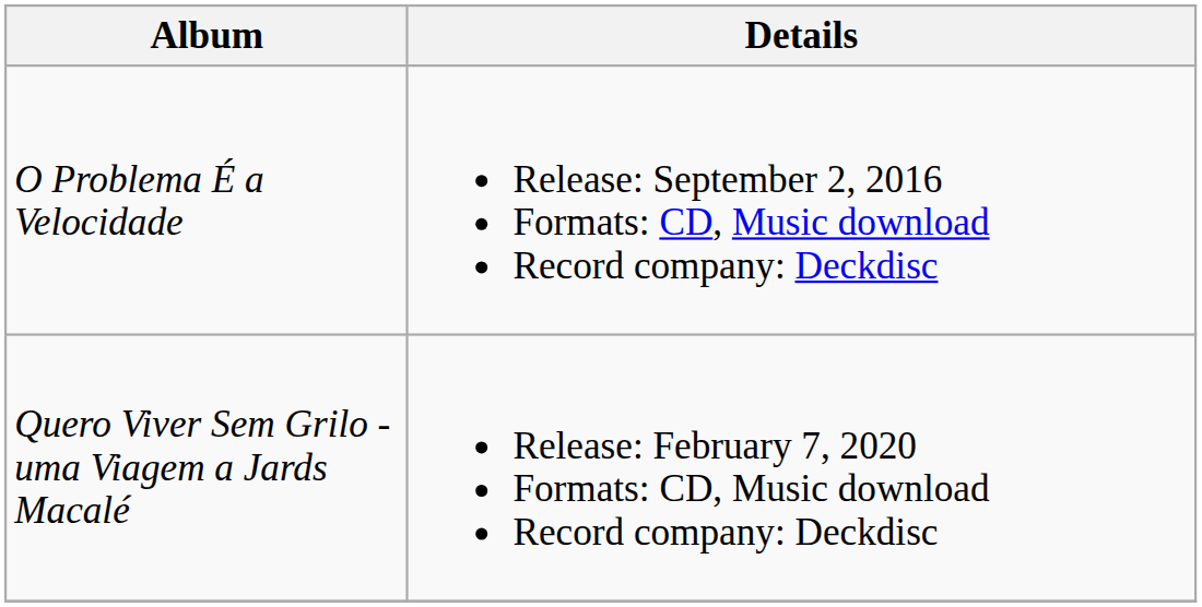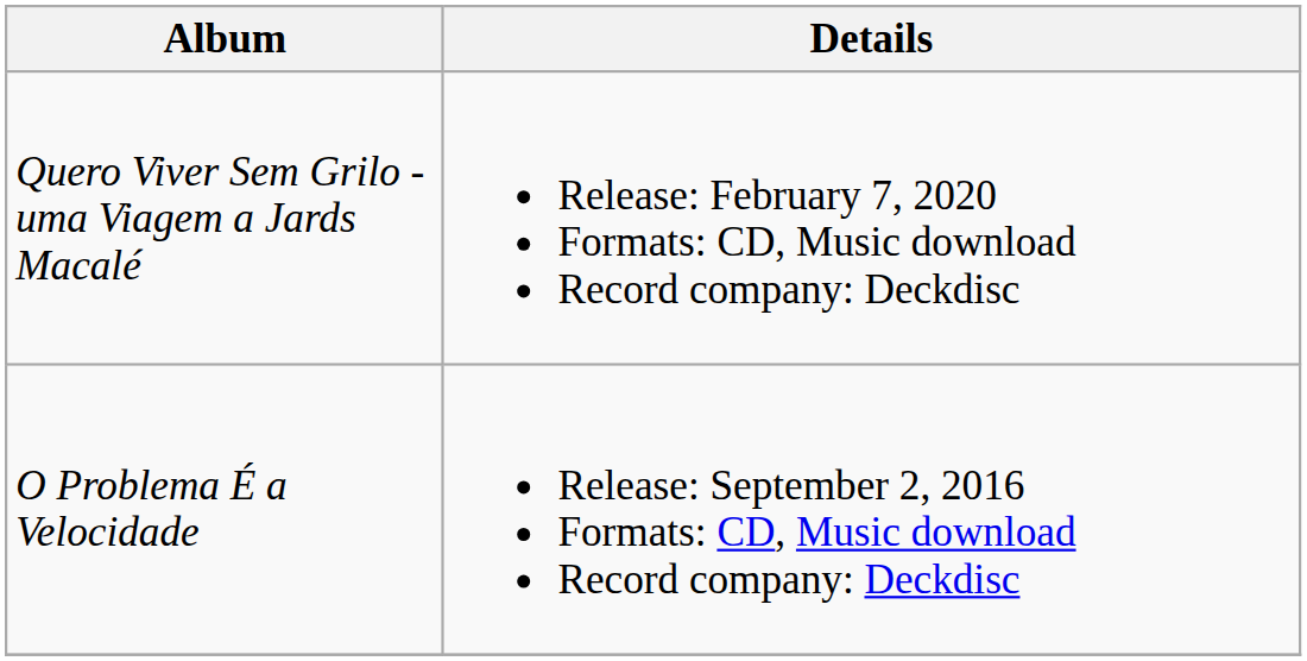rows swapped: O Problema É a Velocidade <-> Quero Viver Sem Grilo - uma Viagem a Jards Macalé
